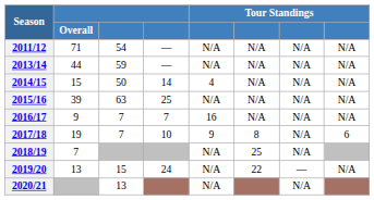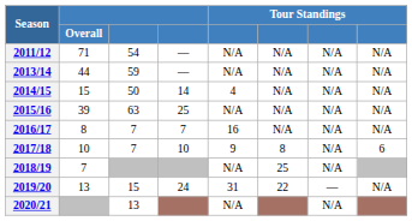2016/17 | Overall: 9 -> 8
2017/18 | Overall: 19 -> 10
2019/20 | column 5: N/A -> 31
